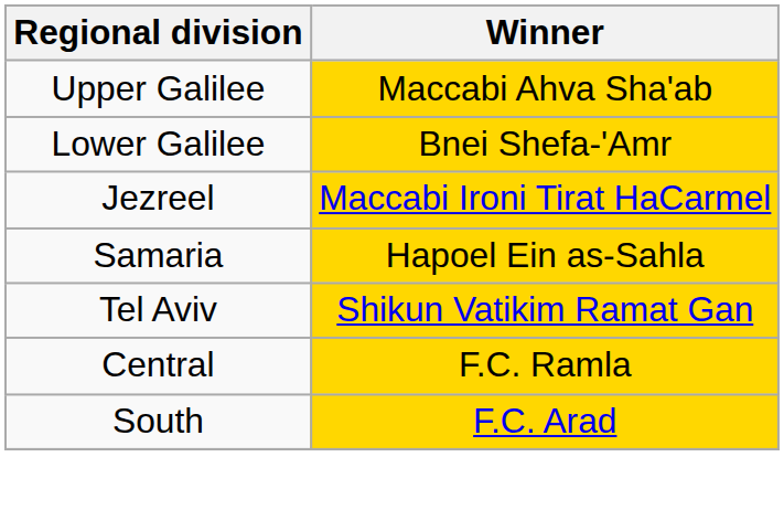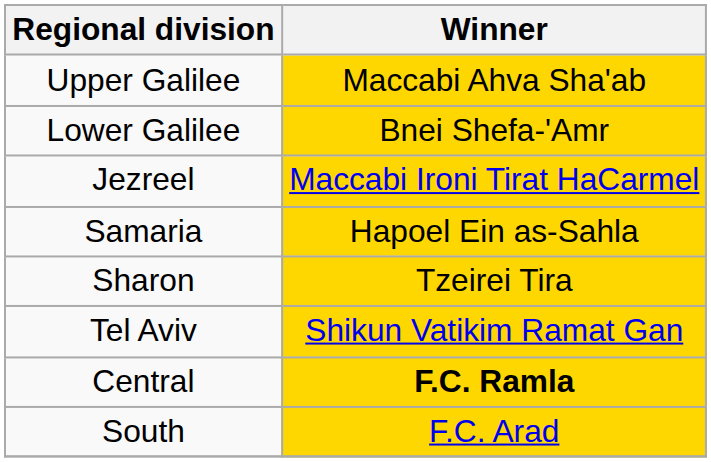+ row: Sharon | Tzeirei Tira
Central | Winner: normal -> bold
